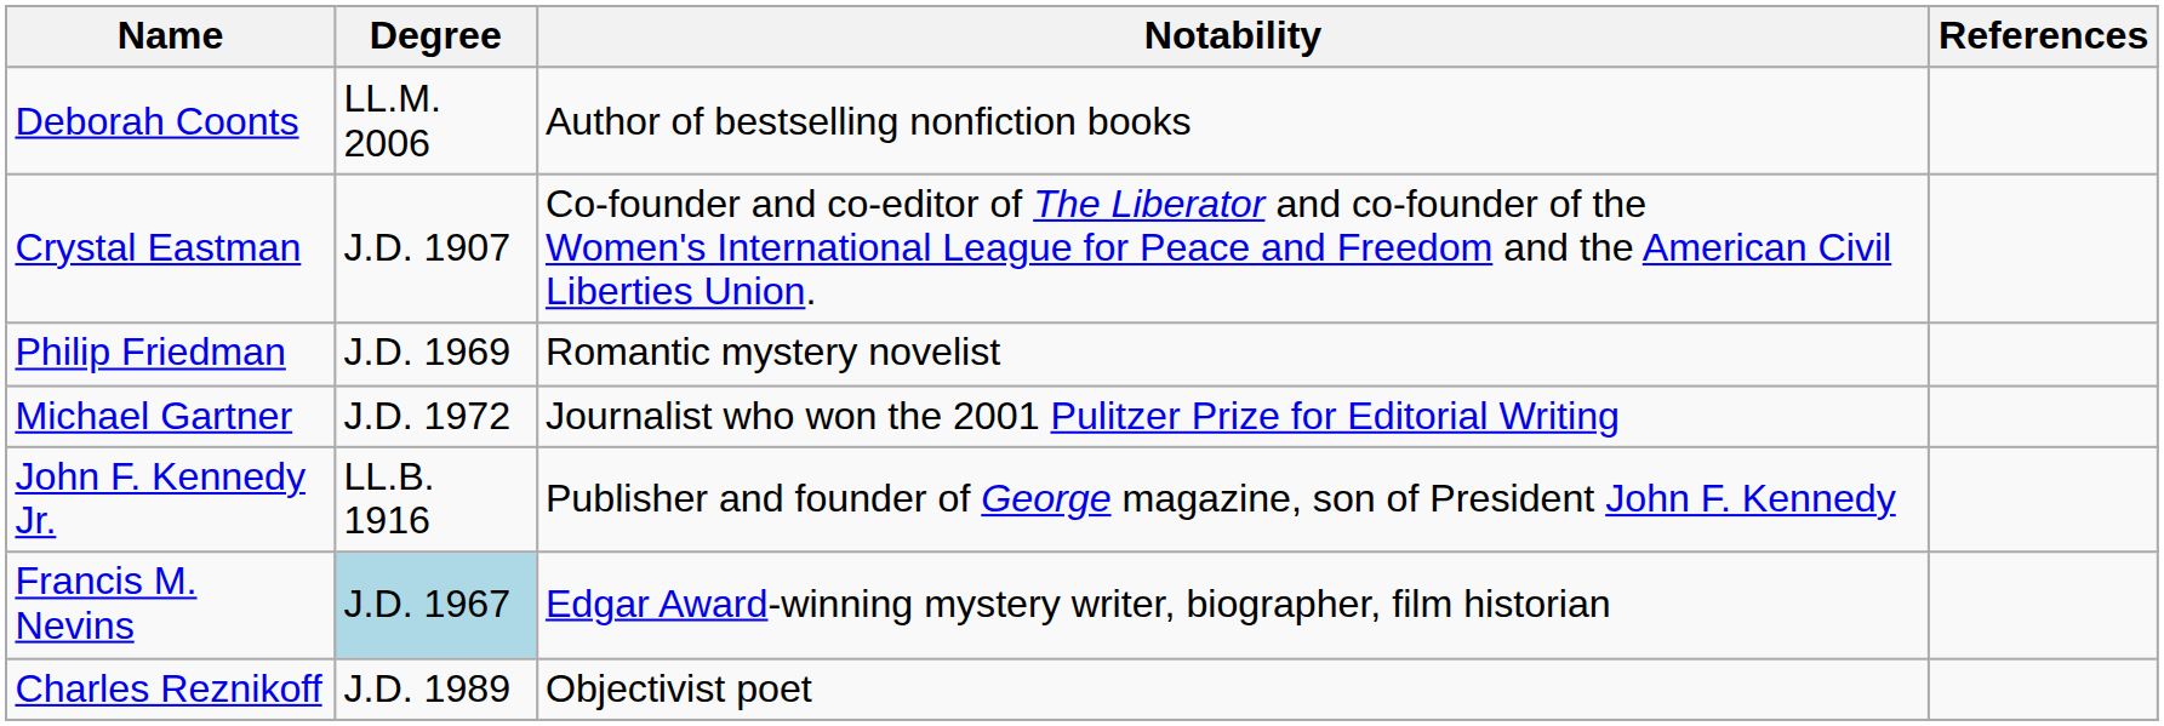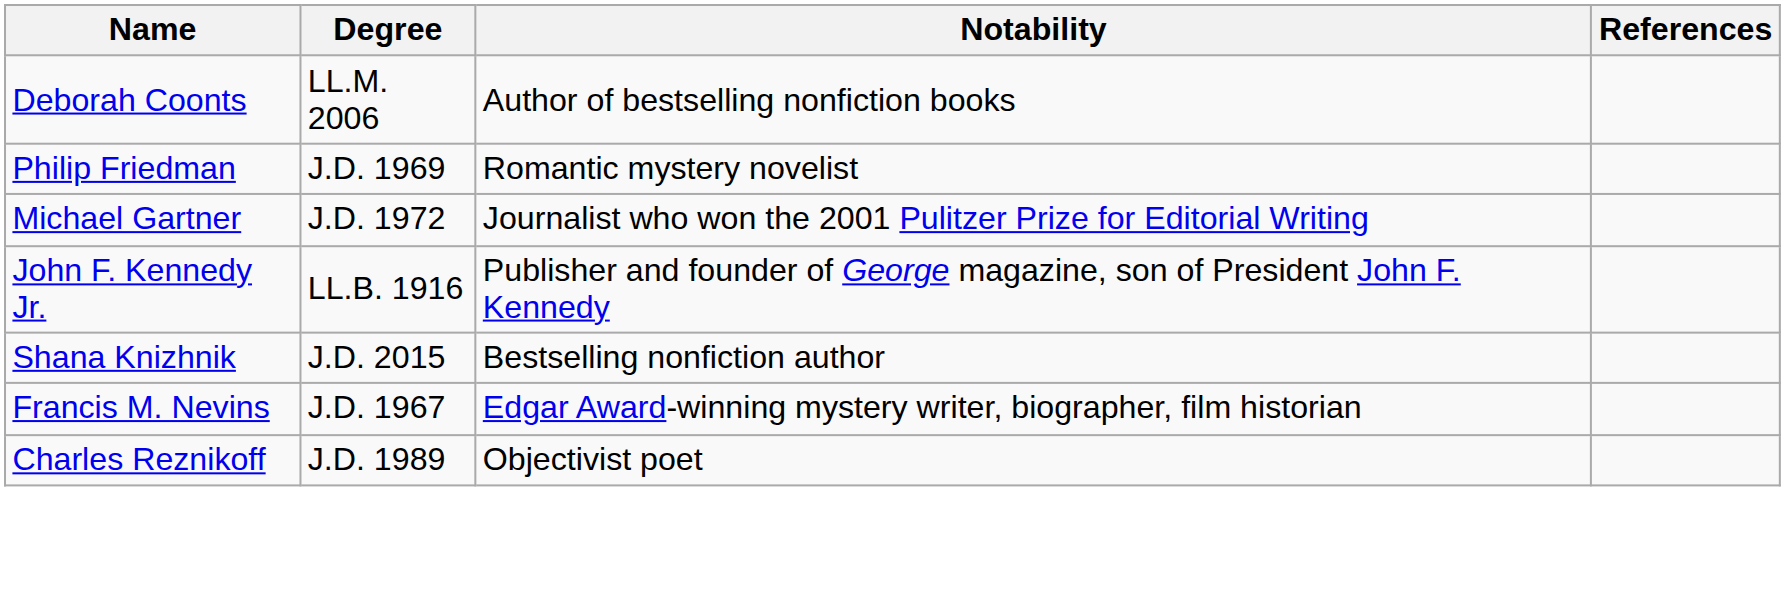- row: Crystal Eastman | J.D. 1907 | Co-founder and co-editor of The Liberator and co-founder of the Women's International League for Peace and Freedom and the American Civil Liberties Union.
+ row: Shana Knizhnik | J.D. 2015 | Bestselling nonfiction author
Francis M. Nevins | Degree: lightblue background -> no background
